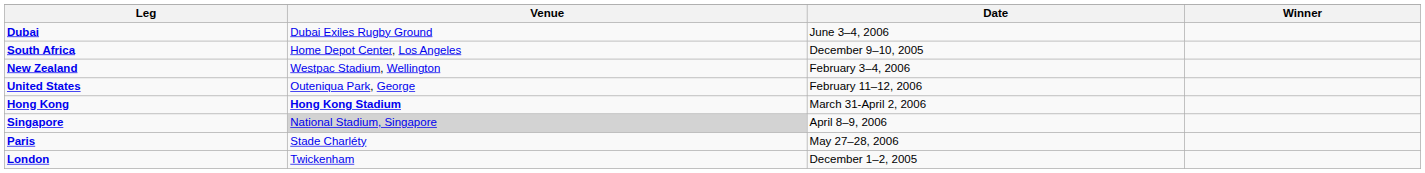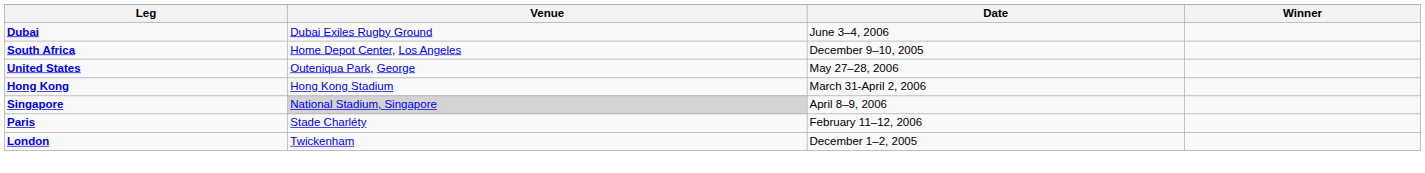- row: New Zealand | Westpac Stadium, Wellington | February 3–4, 2006
United States | Date: February 11–12, 2006 -> May 27–28, 2006
Hong Kong | Venue: bold -> normal
Paris | Date: May 27–28, 2006 -> February 11–12, 2006
